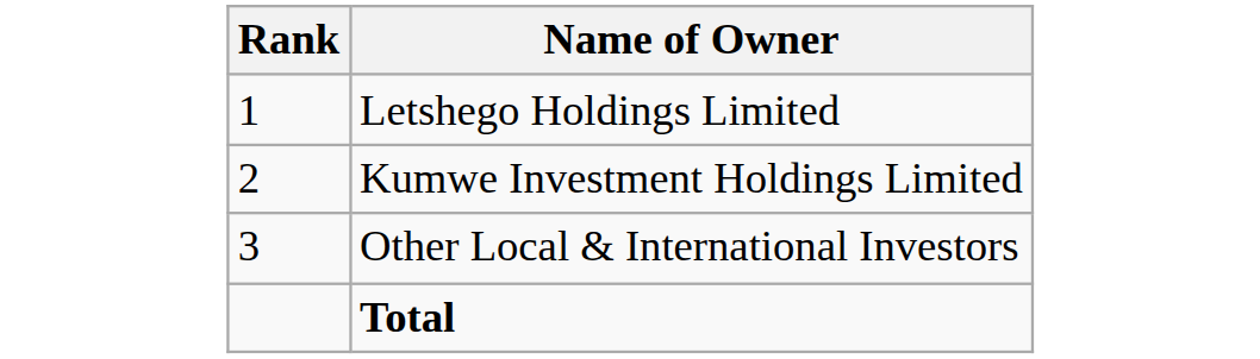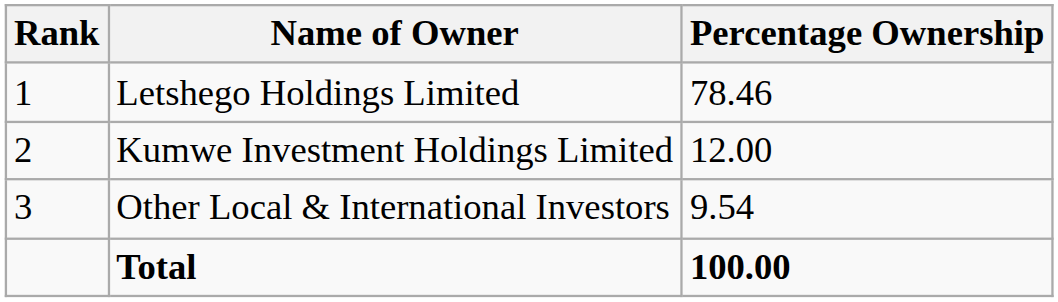+ column: Percentage Ownership | 78.46 | 12.00 | 9.54 | 100.00
